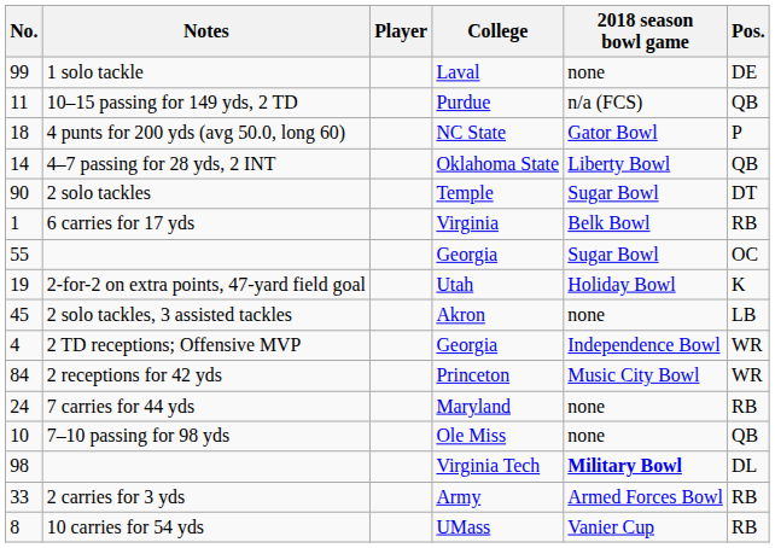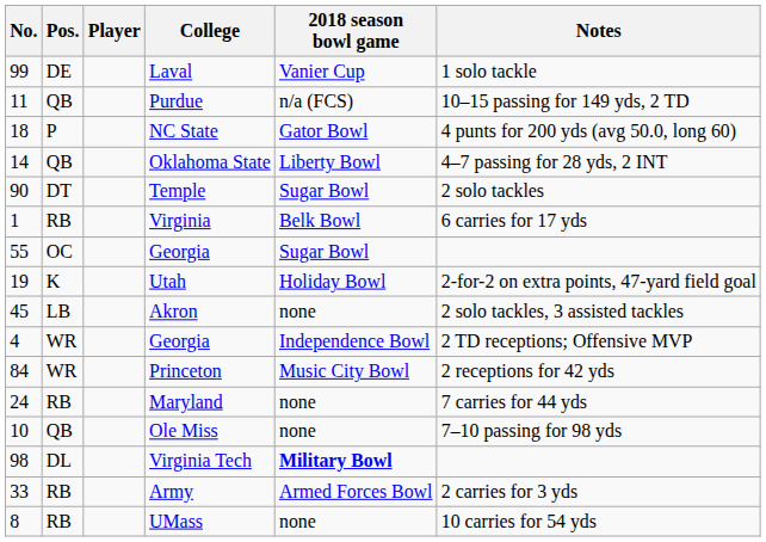columns swapped: Pos. <-> Notes
Laval | 2018 season bowl game: none -> Vanier Cup
UMass | 2018 season bowl game: Vanier Cup -> none
